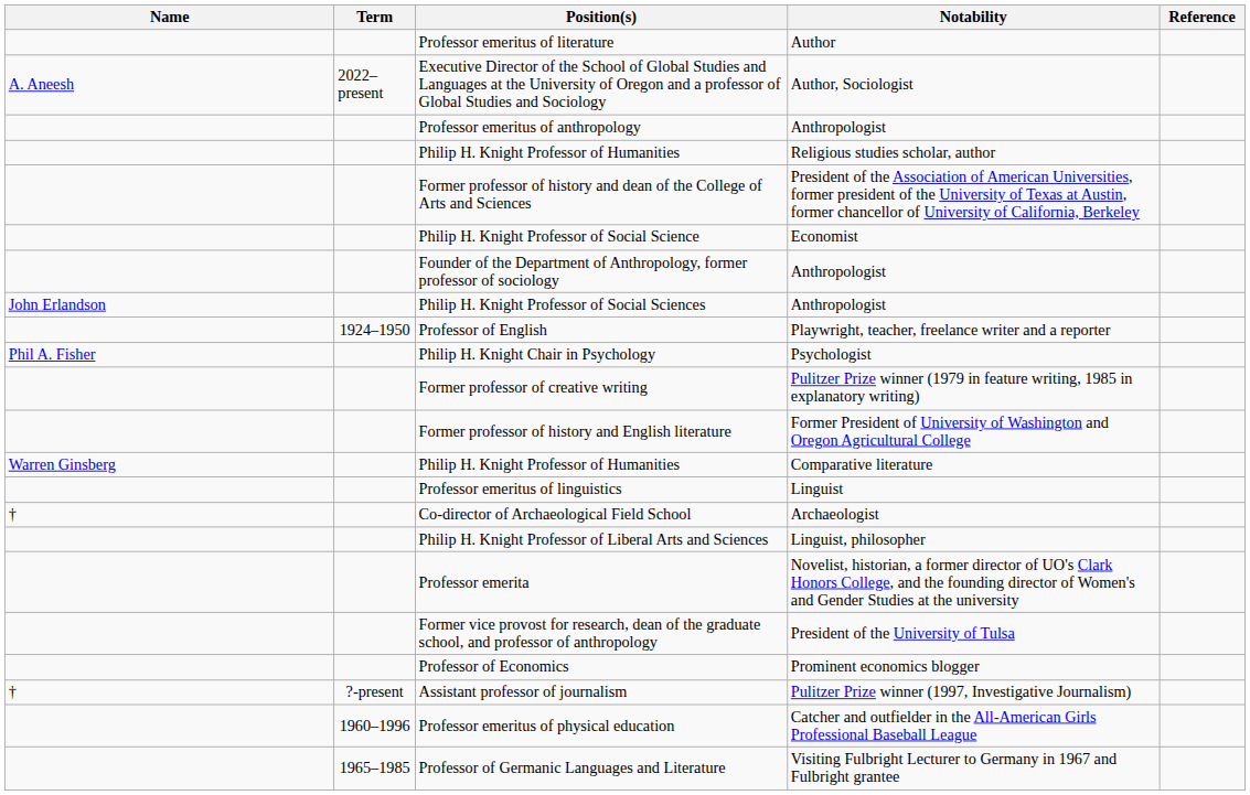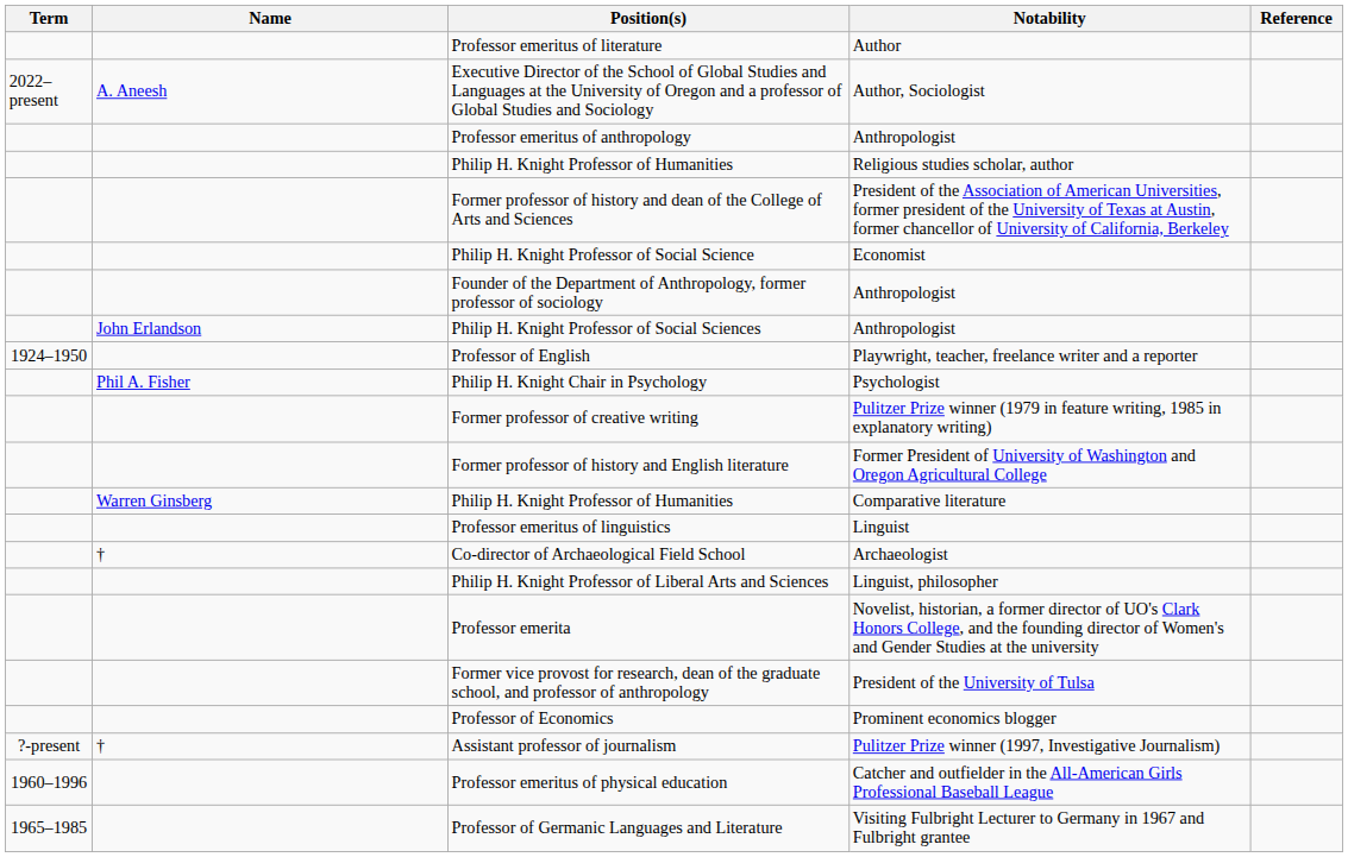columns swapped: Name <-> Term
